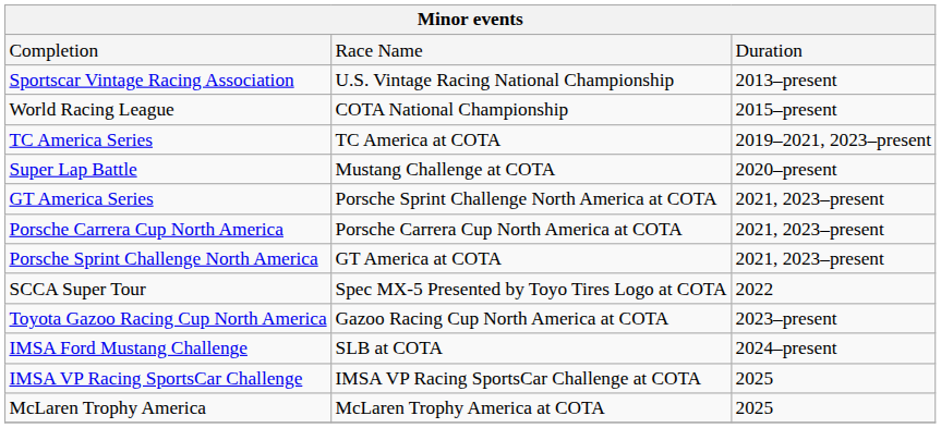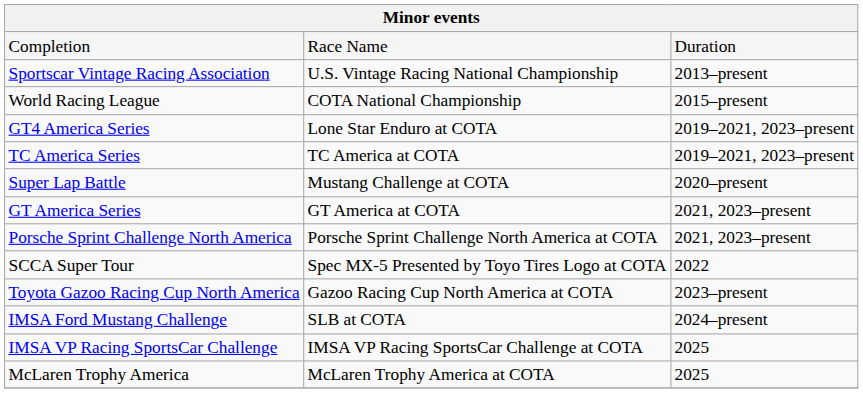+ row: GT4 America Series | Lone Star Enduro at COTA | 2019–2021, 2023–present
GT America Series | column 2: Porsche Sprint Challenge North America at COTA -> GT America at COTA
- row: Porsche Carrera Cup North America | Porsche Carrera Cup North America at COTA | 2021, 2023–present
Porsche Sprint Challenge North America | column 2: GT America at COTA -> Porsche Sprint Challenge North America at COTA
